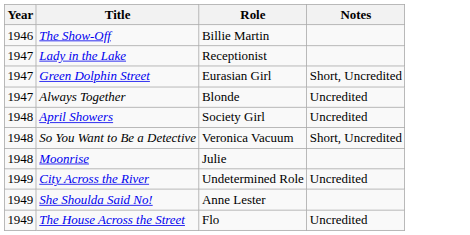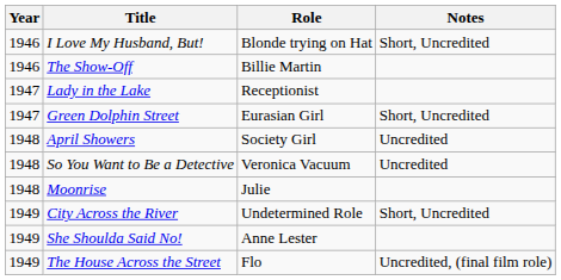+ row: 1946 | I Love My Husband, But! | Blonde trying on Hat | Short, Uncredited
- row: 1947 | Always Together | Blonde | Uncredited
So You Want to Be a Detective | Notes: Short, Uncredited -> Uncredited
City Across the River | Notes: Uncredited -> Short, Uncredited
The House Across the Street | Notes: Uncredited -> Uncredited, (final film role)
